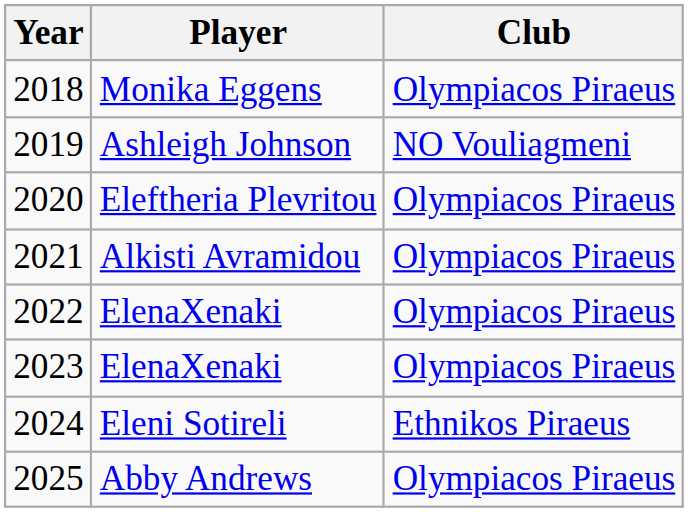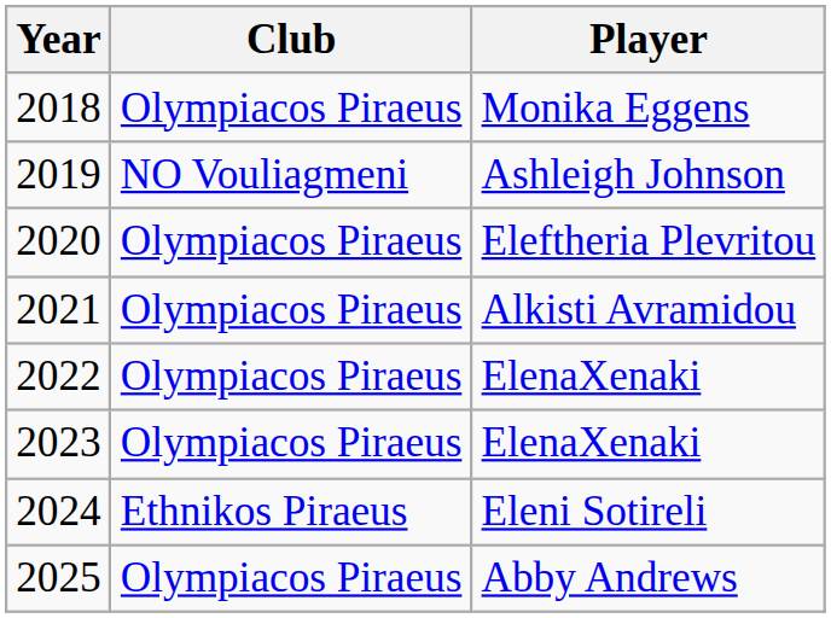columns swapped: Player <-> Club
